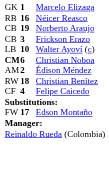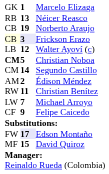Néicer Reasco | column 2: 16 -> 13
Frickson Erazo | column 1: no background -> lightyellow background
Frickson Erazo | column 2: no background -> lavender background
Walter Ayoví (c) | column 2: 10 -> 12
Christian Noboa | column 2: 6 -> 5
+ row: CM | 14 | Segundo Castillo
Christian Benítez | column 2: 18 -> 11
+ row: LW | 7 | Michael Arroyo
Felipe Caicedo | column 2: 4 -> 9
Edson Montaño | column 2: no background -> lavender background
+ row: MF | 15 | David Quiroz
